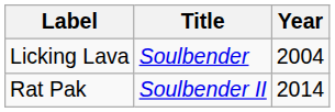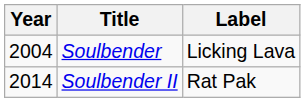columns swapped: Year <-> Label
